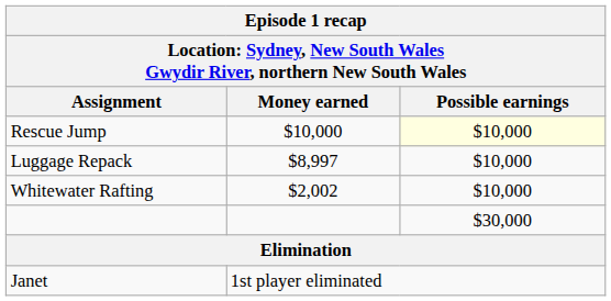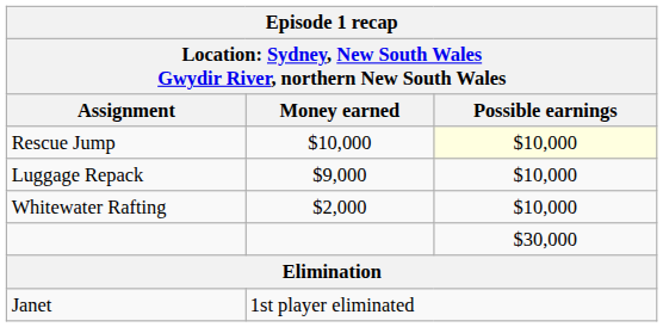Luggage Repack | Money earned: $8,997 -> $9,000
Whitewater Rafting | Money earned: $2,002 -> $2,000
